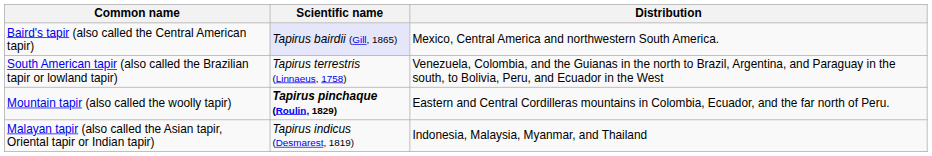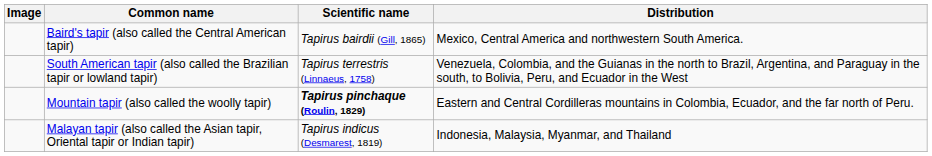+ column: Image
Baird's tapir (also called the Central American tapir) | Scientific name: lavender background -> no background
